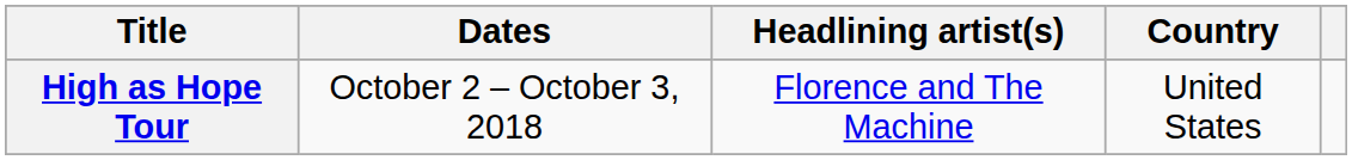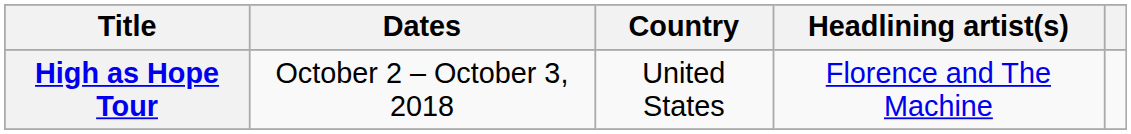columns swapped: Headlining artist(s) <-> Country
